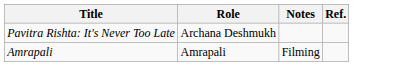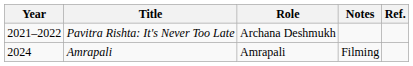+ column: Year | 2021–2022 | 2024
